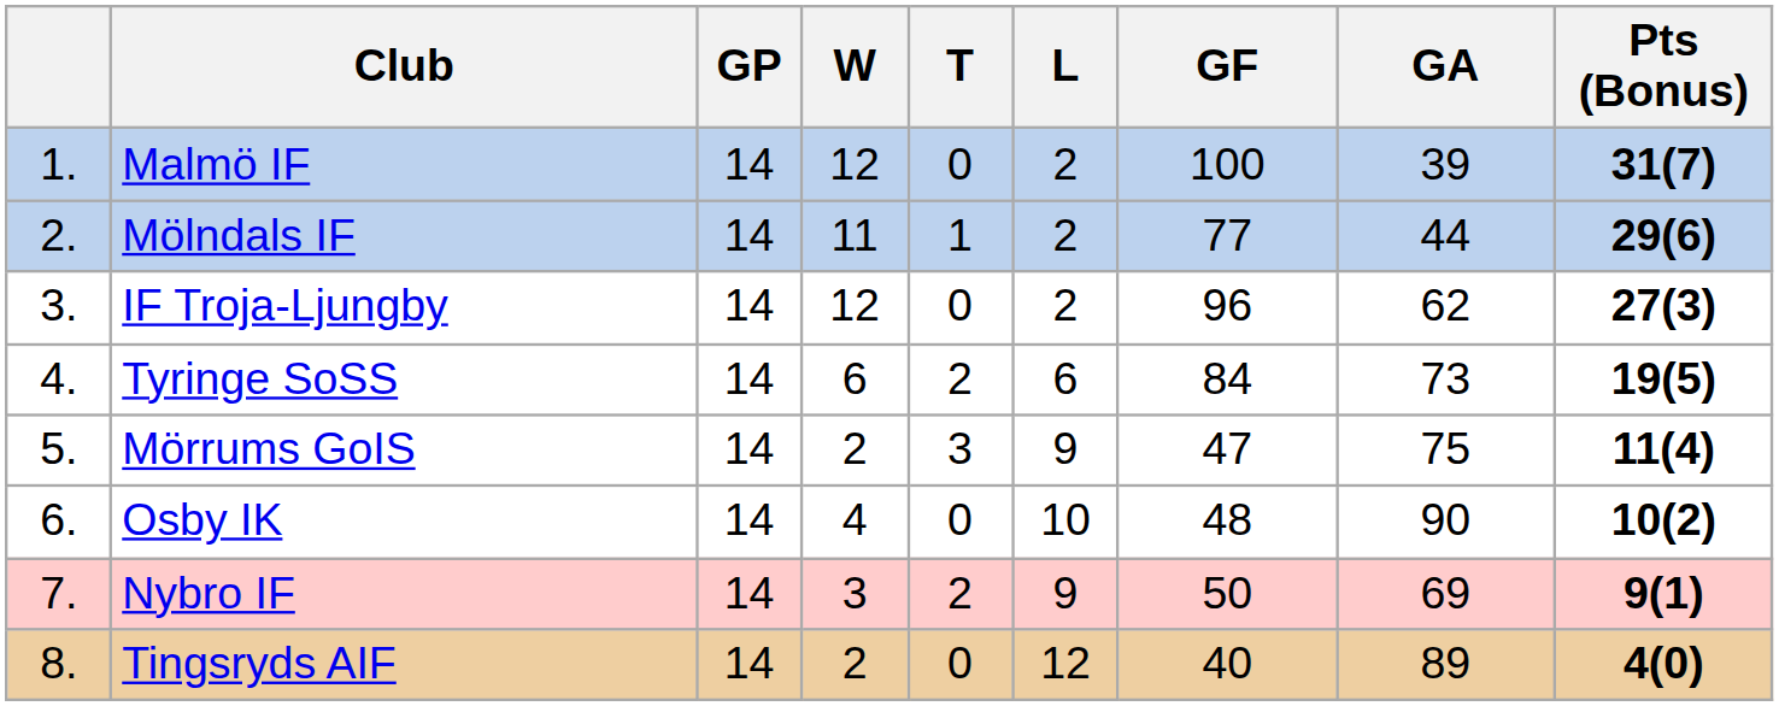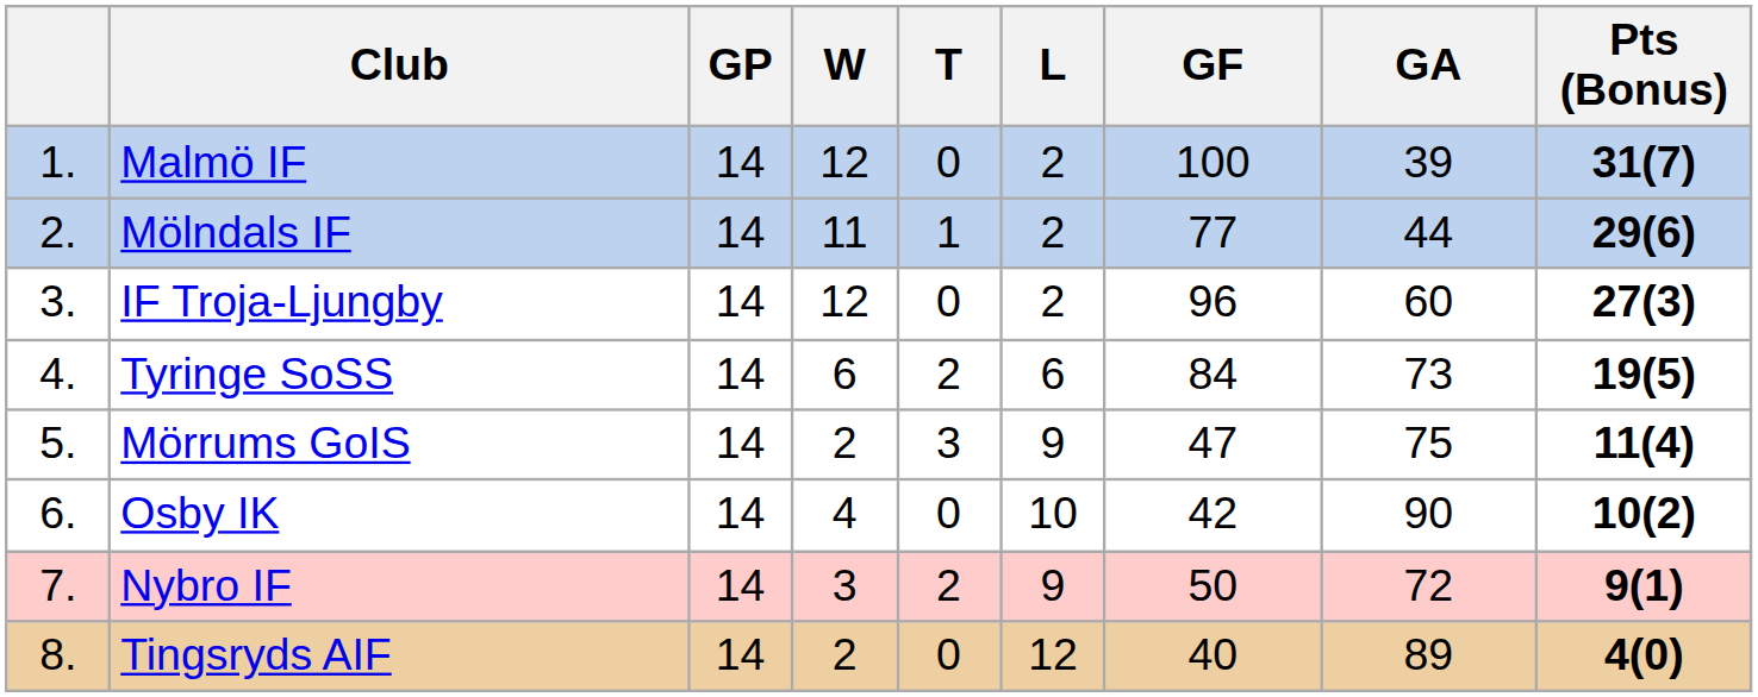IF Troja-Ljungby | GA: 62 -> 60
Osby IK | GF: 48 -> 42
Nybro IF | GA: 69 -> 72
